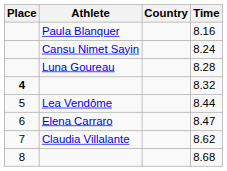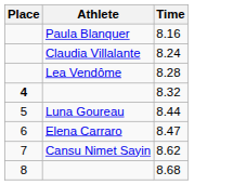- column: Country
8.24 | Athlete: Cansu Nimet Sayin -> Claudia Villalante
8.28 | Athlete: Luna Goureau -> Lea Vendôme
8.44 | Athlete: Lea Vendôme -> Luna Goureau
8.62 | Athlete: Claudia Villalante -> Cansu Nimet Sayin
